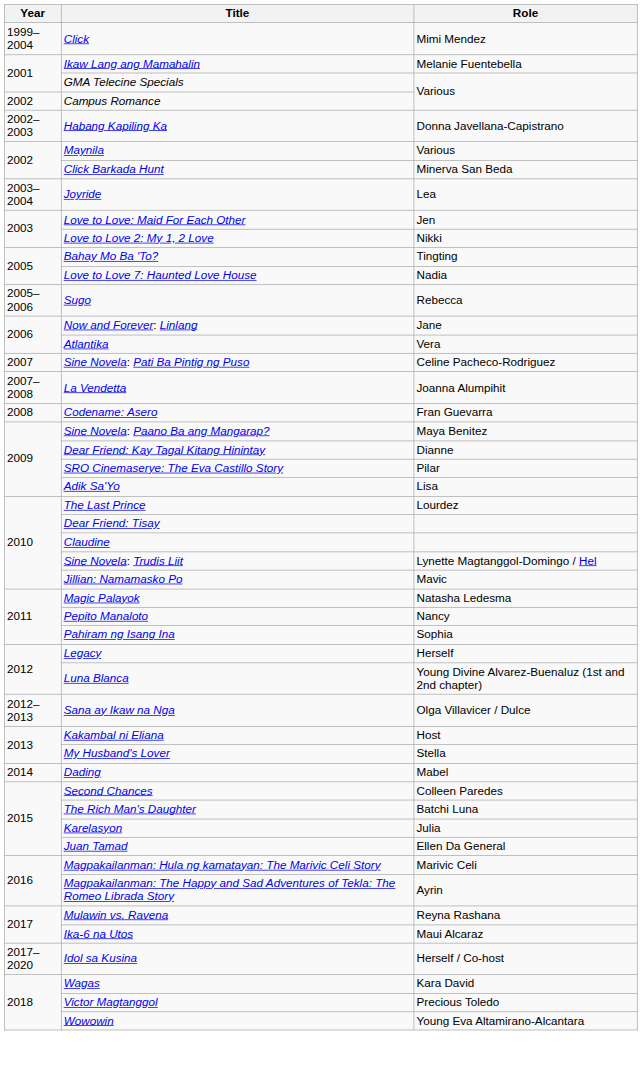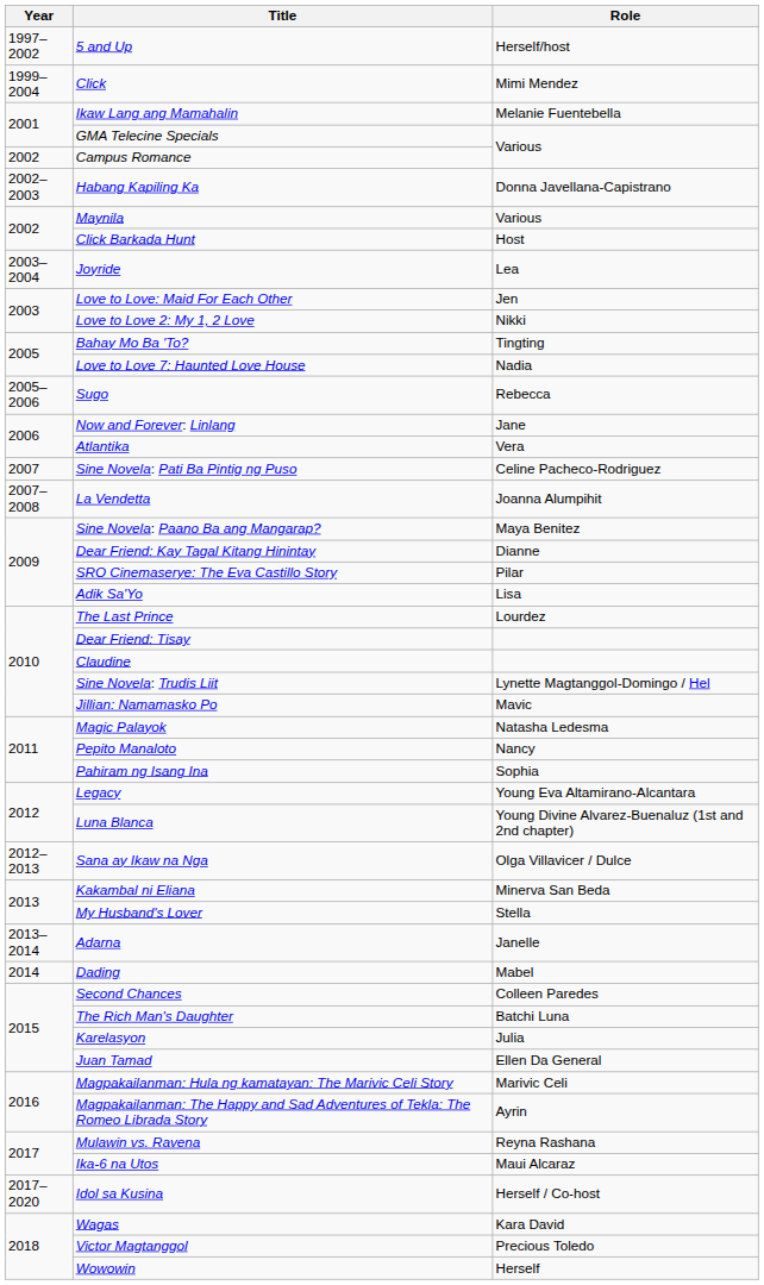+ row: 1997–2002 | 5 and Up | Herself/host
Click Barkada Hunt | Role: Minerva San Beda -> Host
- row: 2008 | Codename: Asero | Fran Guevarra
Legacy | Role: Herself -> Young Eva Altamirano-Alcantara
Kakambal ni Eliana | Role: Host -> Minerva San Beda
+ row: 2013–2014 | Adarna | Janelle
Wowowin | Role: Young Eva Altamirano-Alcantara -> Herself
